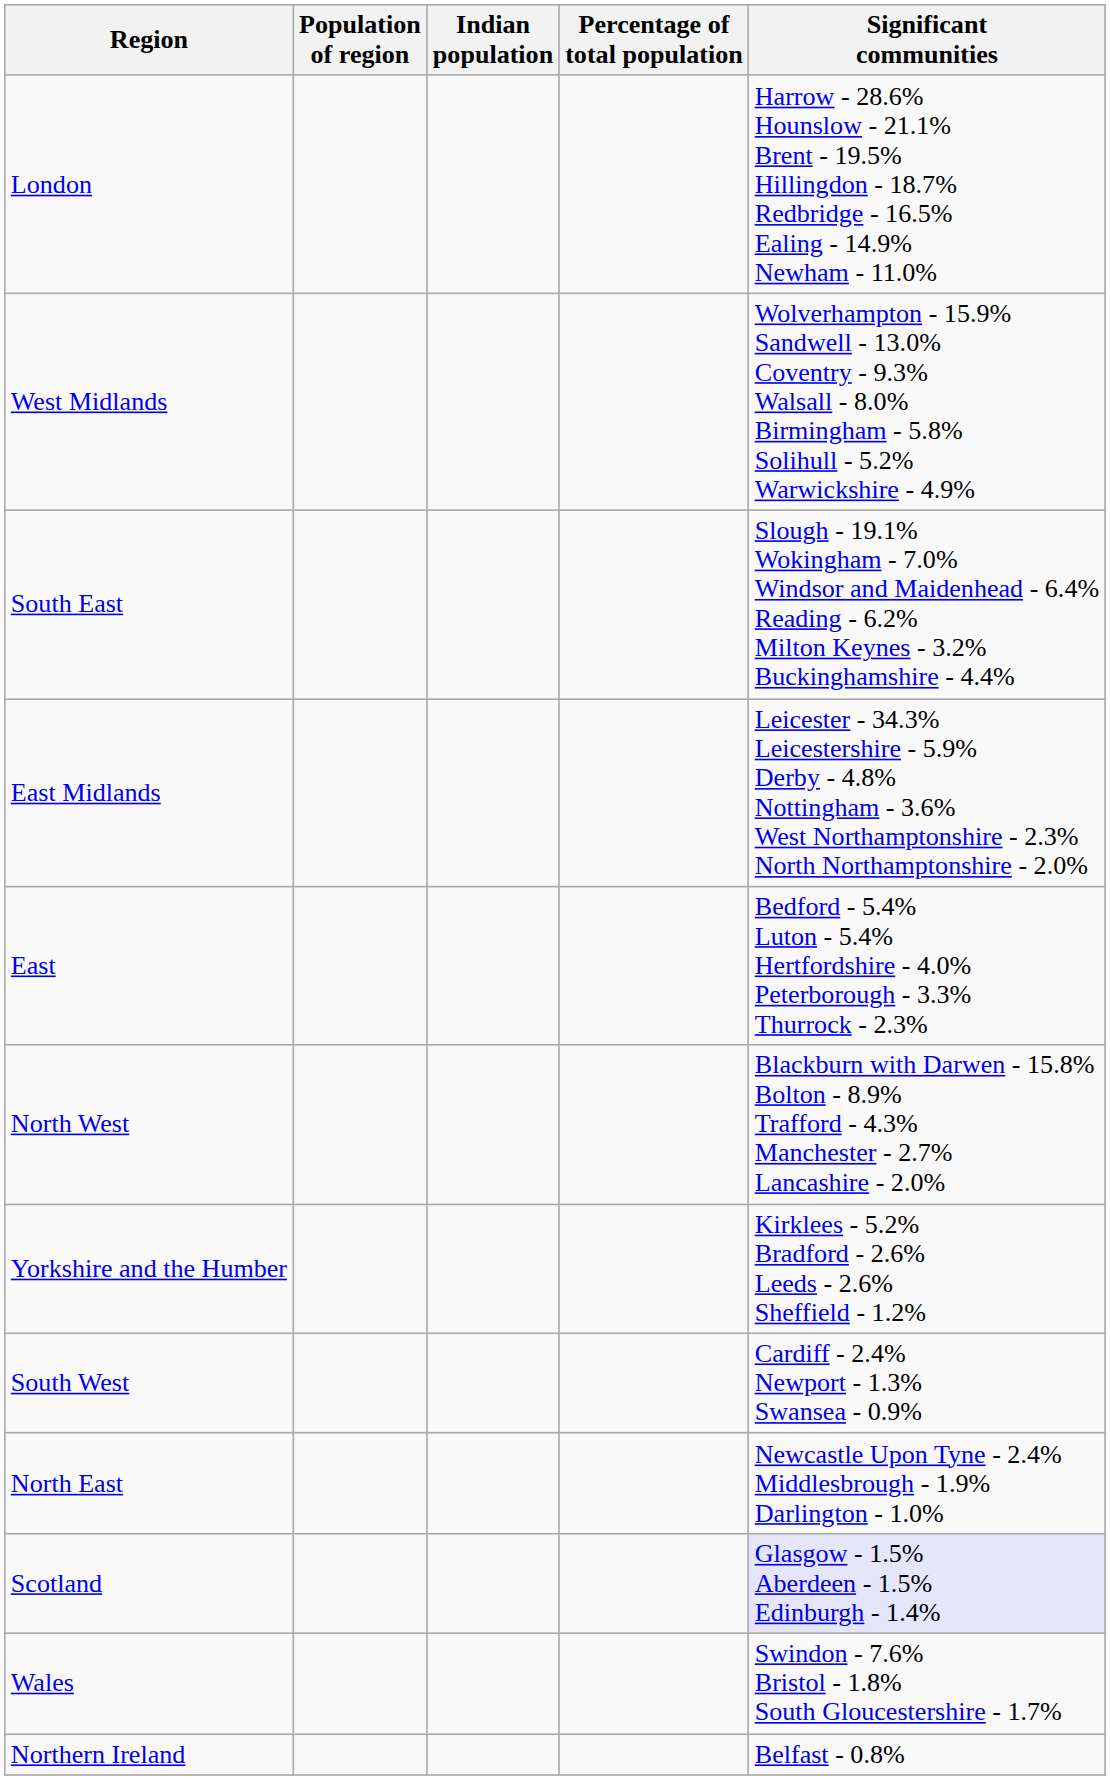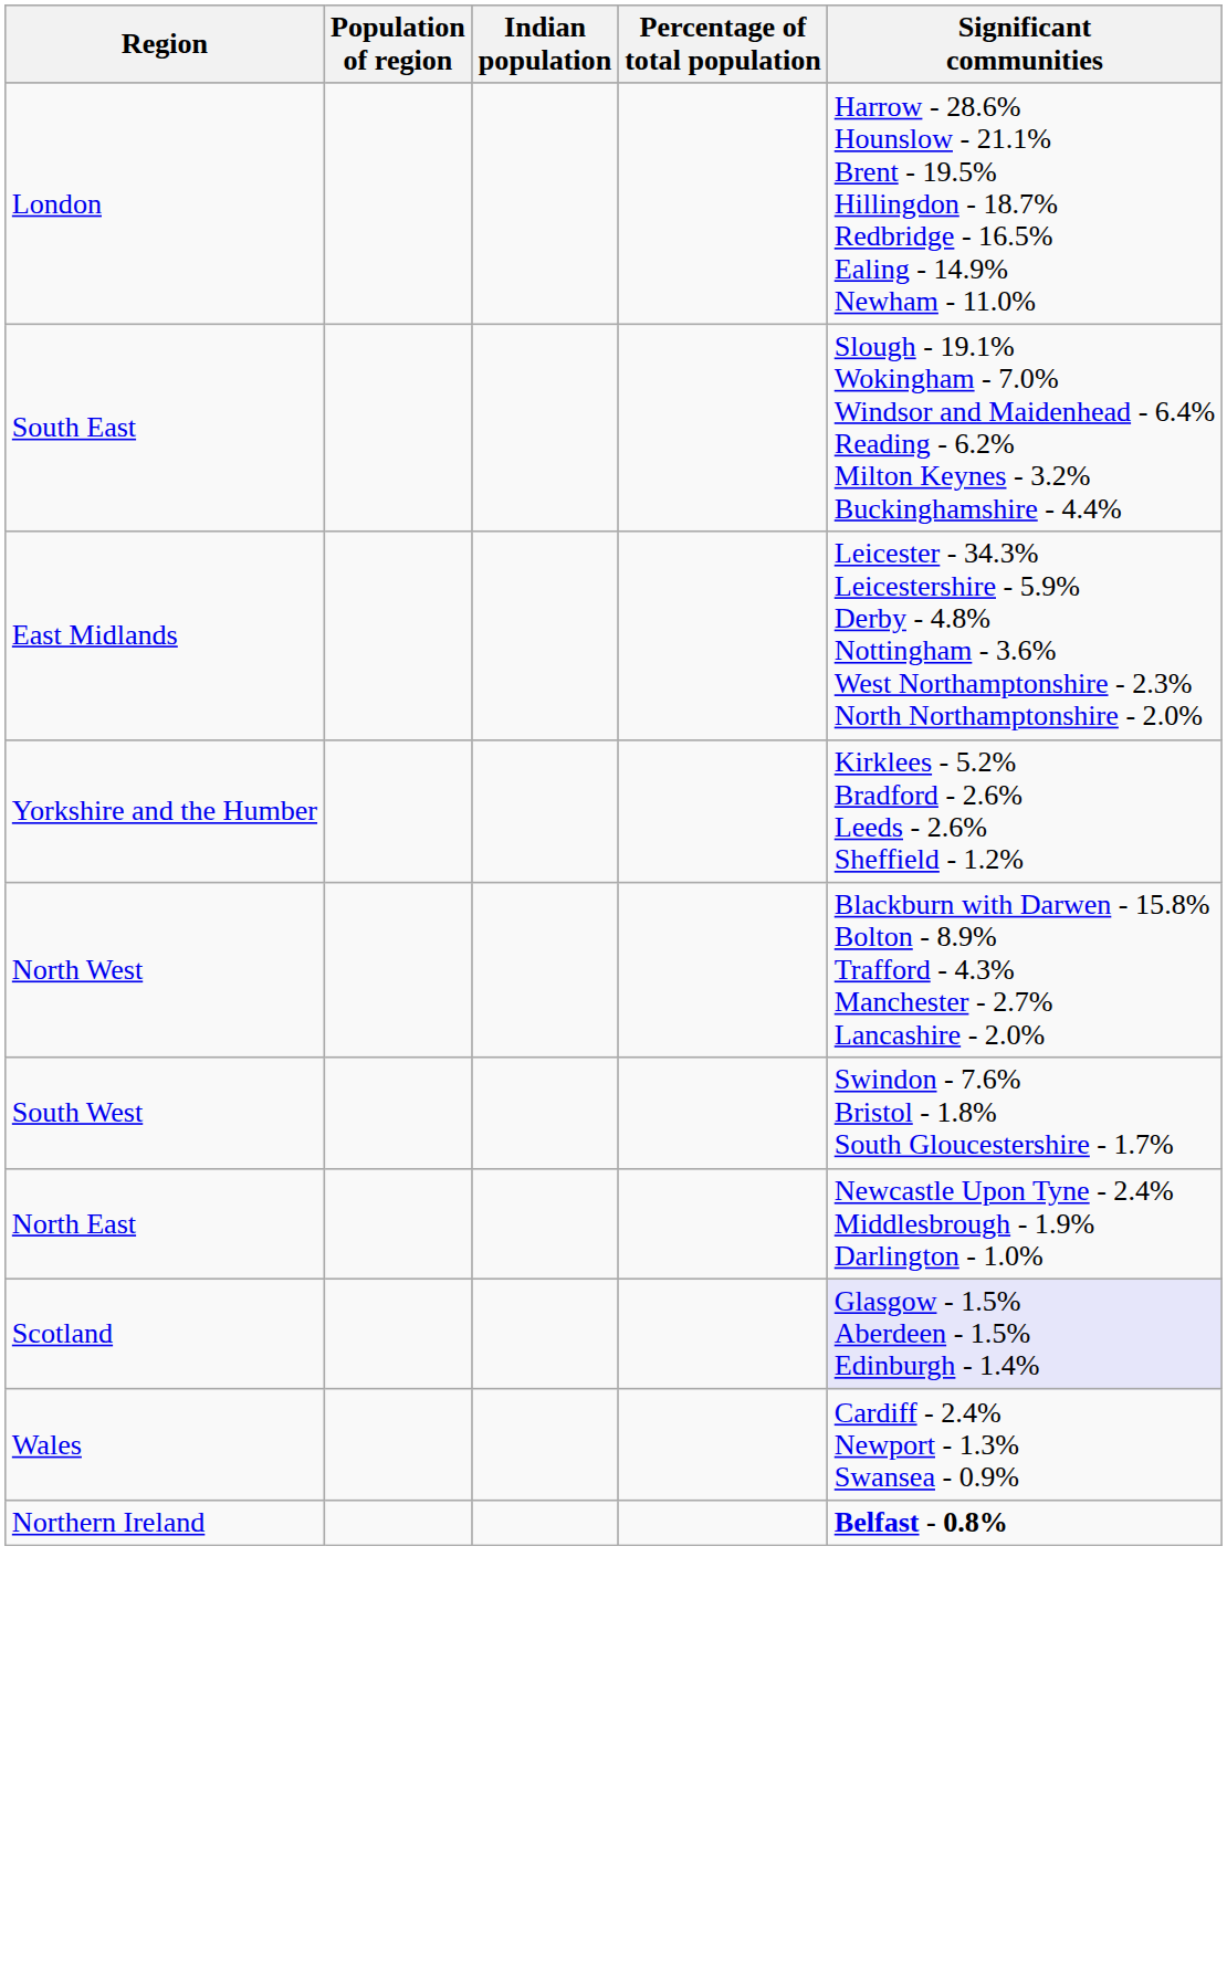- row: West Midlands | Wolverhampton - 15.9% Sandwell - 13.0% Coventry - 9.3% Walsall - 8.0% Birmingham - 5.8% Solihull - 5.2% Warwickshire - 4.9%
- row: East | Bedford - 5.4% Luton - 5.4% Hertfordshire - 4.0% Peterborough - 3.3% Thurrock - 2.3%
rows swapped: North West <-> Yorkshire and the Humber
South West | Significant communities: Cardiff - 2.4% Newport - 1.3% Swansea - 0.9% -> Swindon - 7.6% Bristol - 1.8% South Gloucestershire - 1.7%
Wales | Significant communities: Swindon - 7.6% Bristol - 1.8% South Gloucestershire - 1.7% -> Cardiff - 2.4% Newport - 1.3% Swansea - 0.9%
Northern Ireland | Significant communities: normal -> bold
